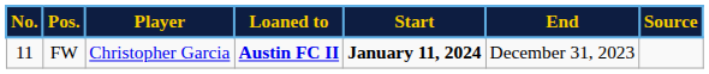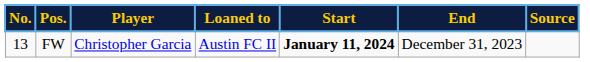FW | No.: 11 -> 13
FW | Loaned to: bold -> normal
